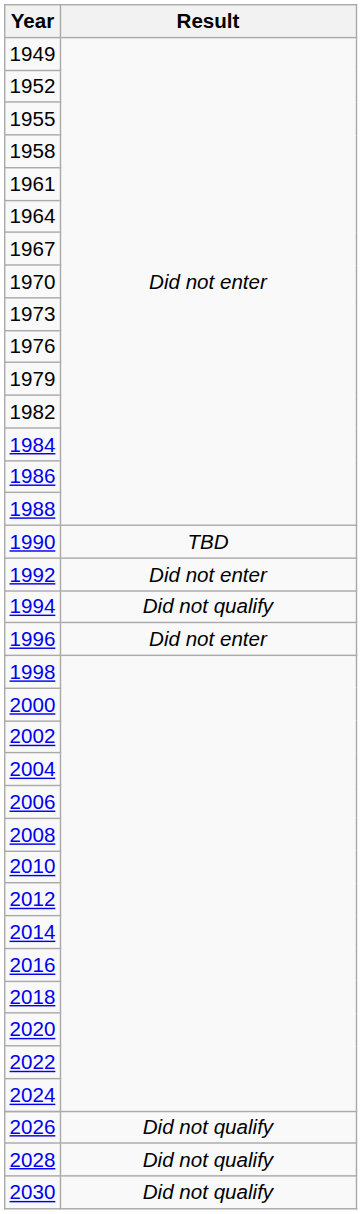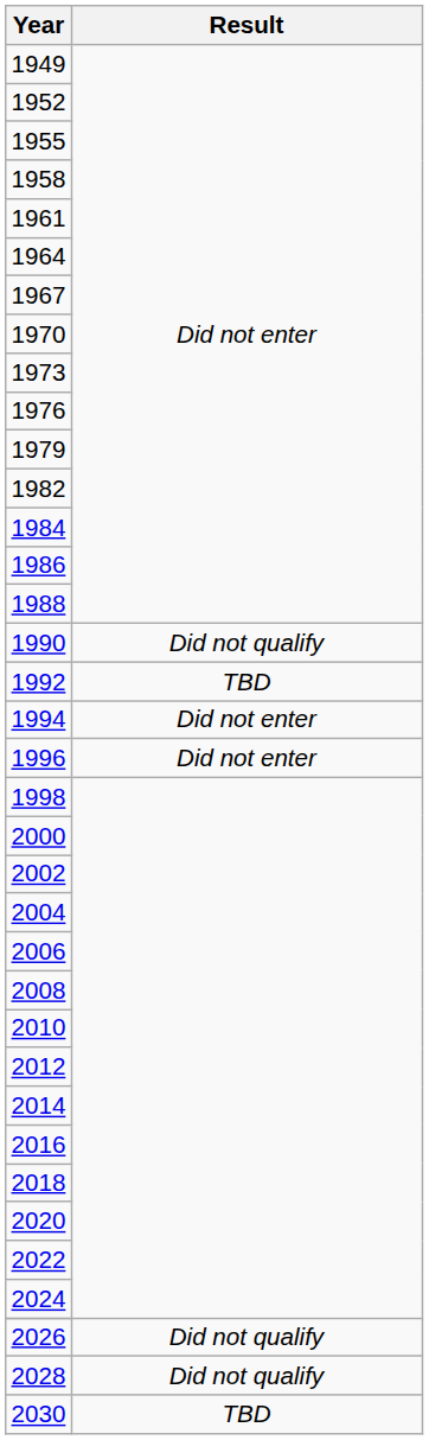1990 | Result: TBD -> Did not qualify
1992 | Result: Did not enter -> TBD
1994 | Result: Did not qualify -> Did not enter
2030 | Result: Did not qualify -> TBD
